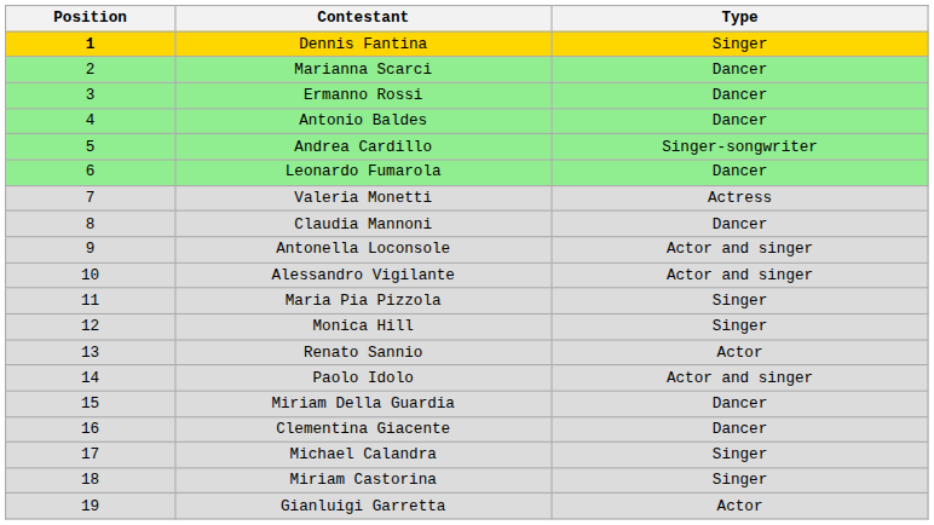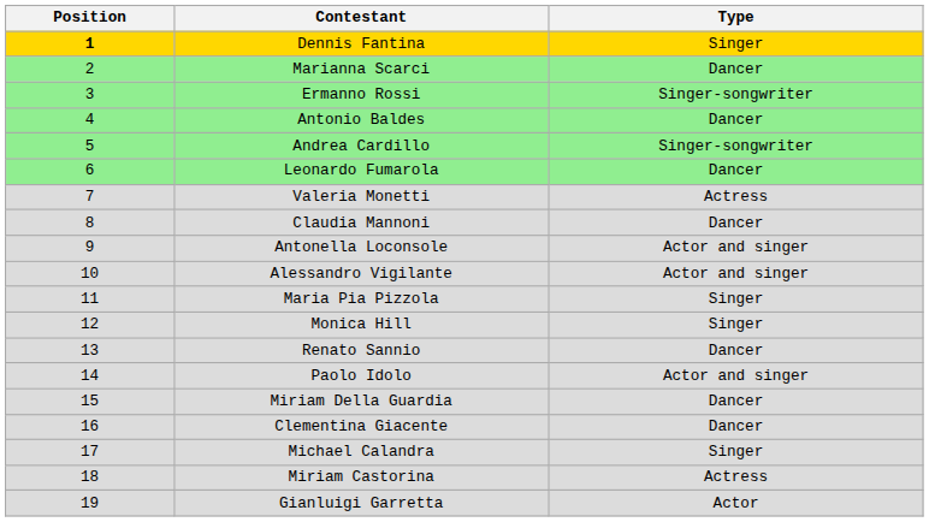Ermanno Rossi | Type: Dancer -> Singer-songwriter
Renato Sannio | Type: Actor -> Dancer
Miriam Castorina | Type: Singer -> Actress
